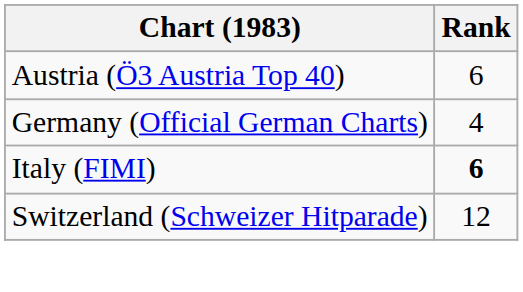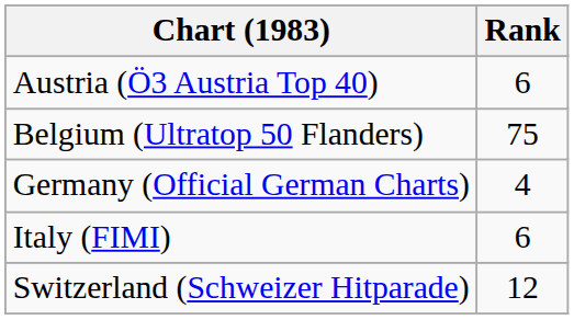+ row: Belgium (Ultratop 50 Flanders) | 75
Italy (FIMI) | Rank: bold -> normal
